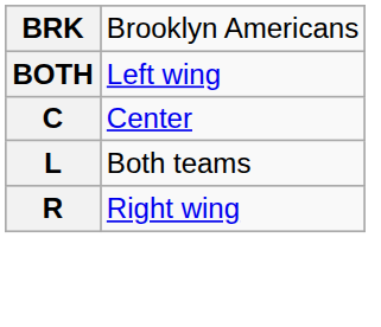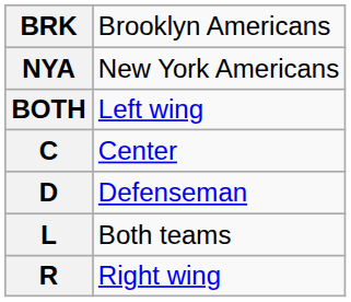+ row: NYA | New York Americans
+ row: D | Defenseman
